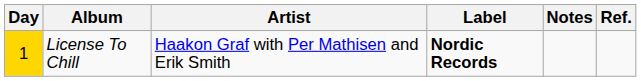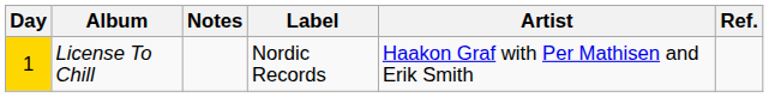columns swapped: Artist <-> Notes
License To Chill | Label: bold -> normal
